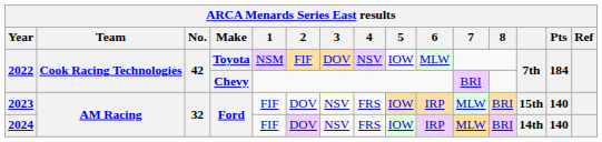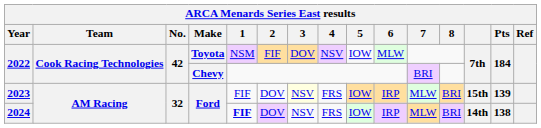2023 | Pts: 140 -> 139
2024 | 1: normal -> bold
2024 | Pts: 140 -> 138
